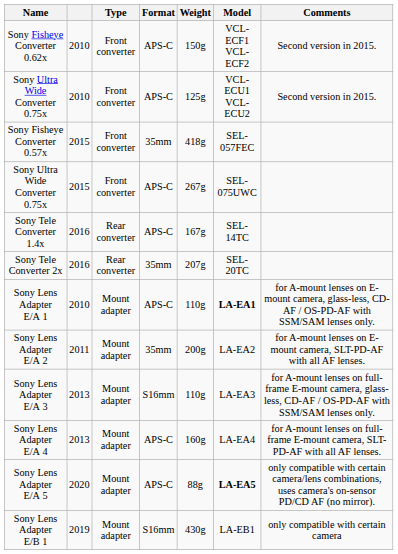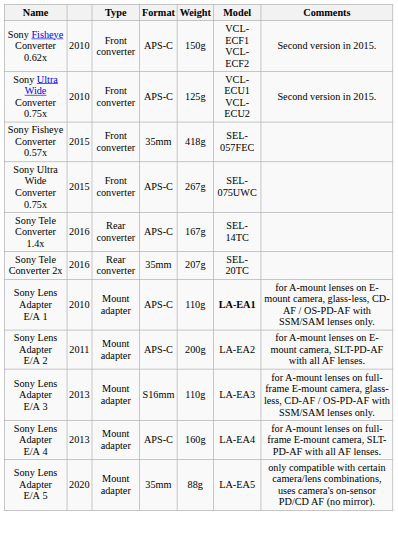Sony Lens Adapter E/A 2 | Format: 35mm -> APS-C
Sony Lens Adapter E/A 5 | Format: APS-C -> 35mm
Sony Lens Adapter E/A 5 | Model: bold -> normal
- row: Sony Lens Adapter E/B 1 | 2019 | Mount adapter | S16mm | 430g | LA-EB1 | only compatible with certain camera
